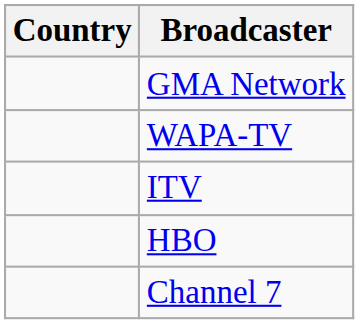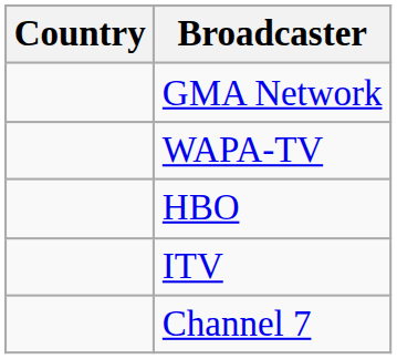rows swapped: ITV <-> HBO
